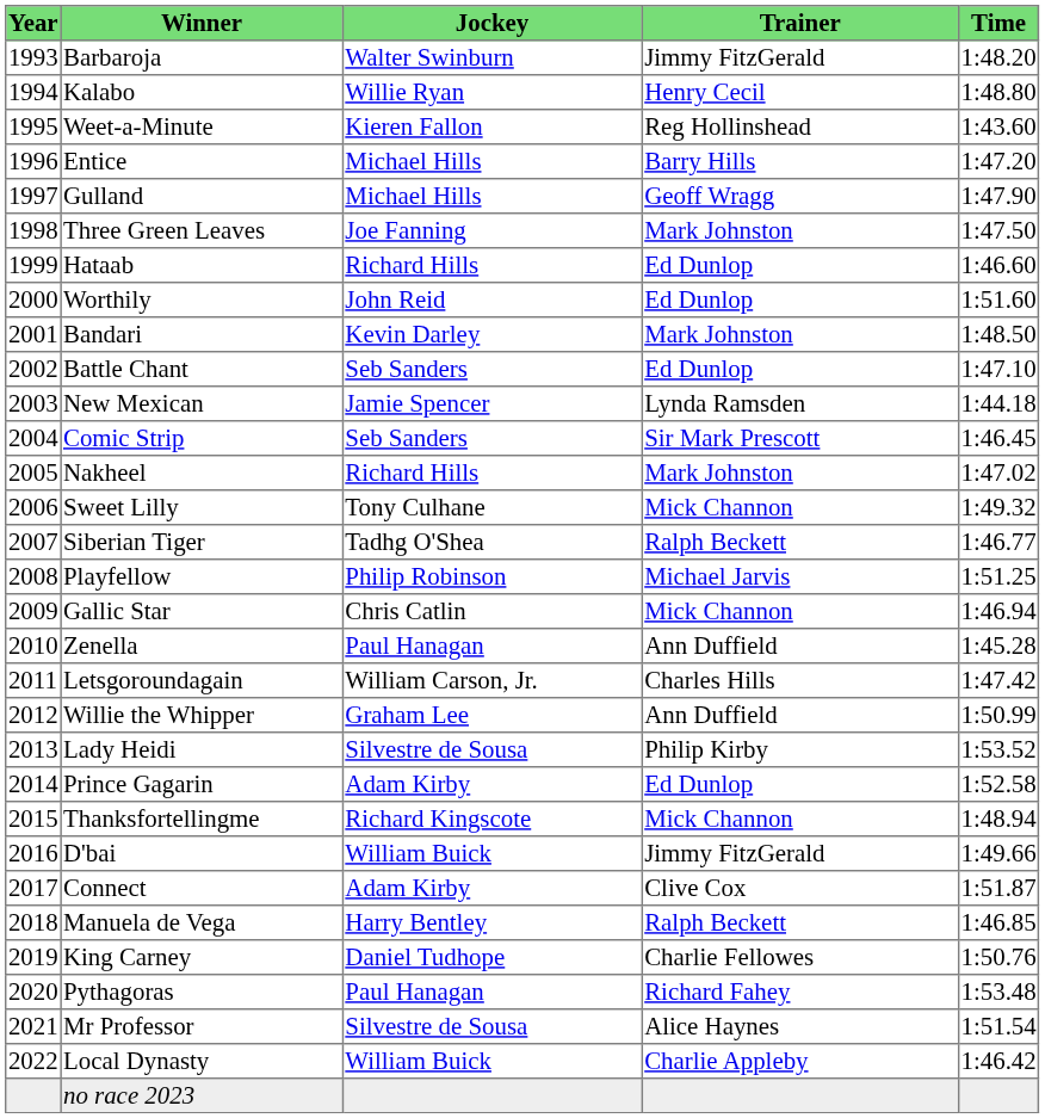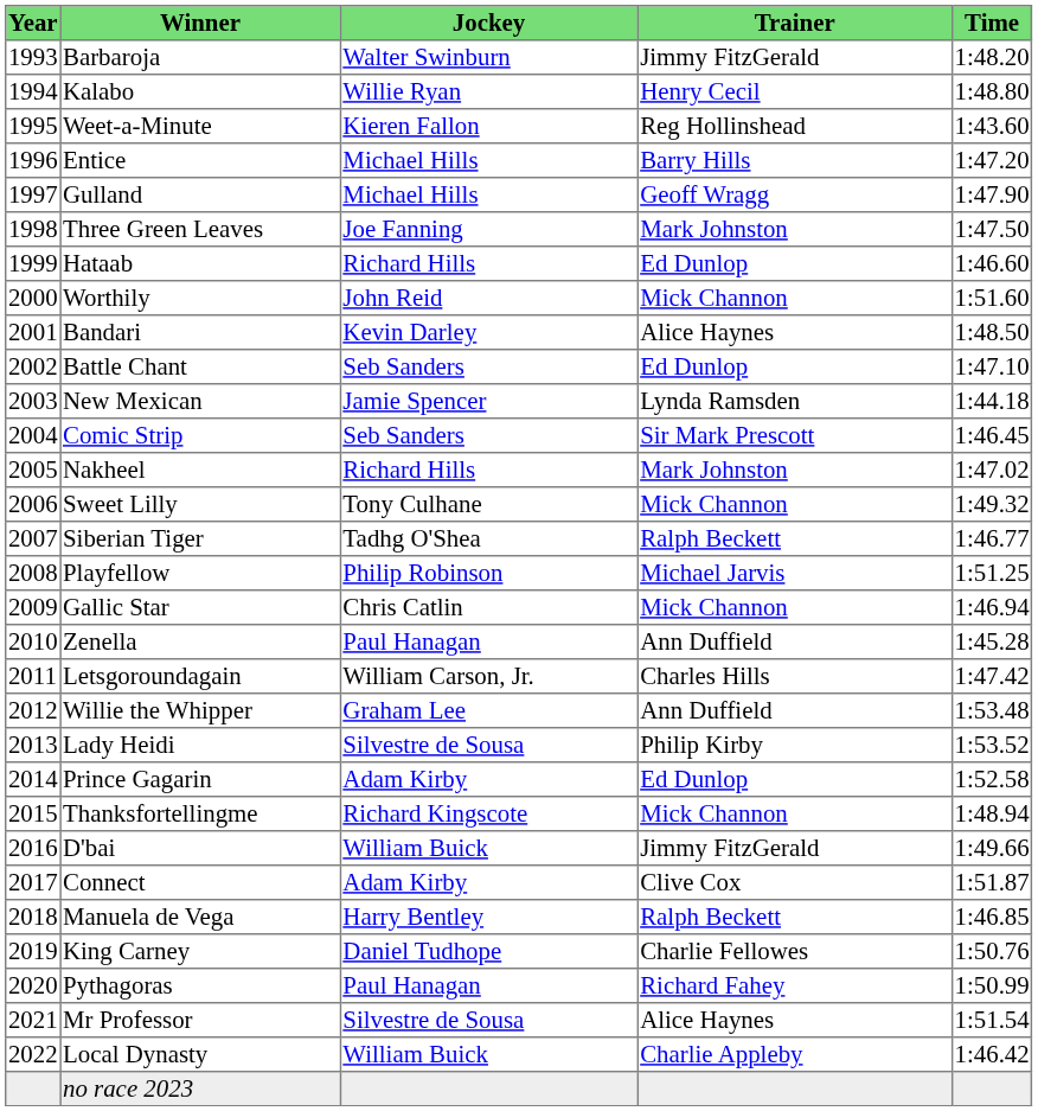Worthily | Trainer: Ed Dunlop -> Mick Channon
Bandari | Trainer: Mark Johnston -> Alice Haynes
Willie the Whipper | Time: 1:50.99 -> 1:53.48
Pythagoras | Time: 1:53.48 -> 1:50.99
